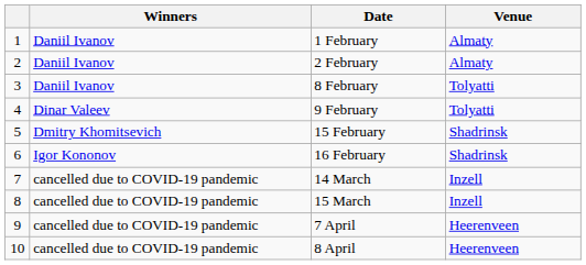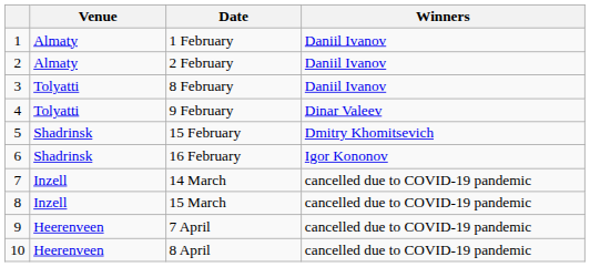columns swapped: Venue <-> Winners
